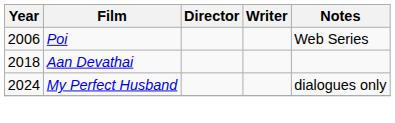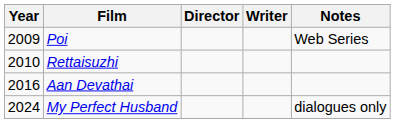Poi | Year: 2006 -> 2009
+ row: 2010 | Rettaisuzhi
Aan Devathai | Year: 2018 -> 2016
